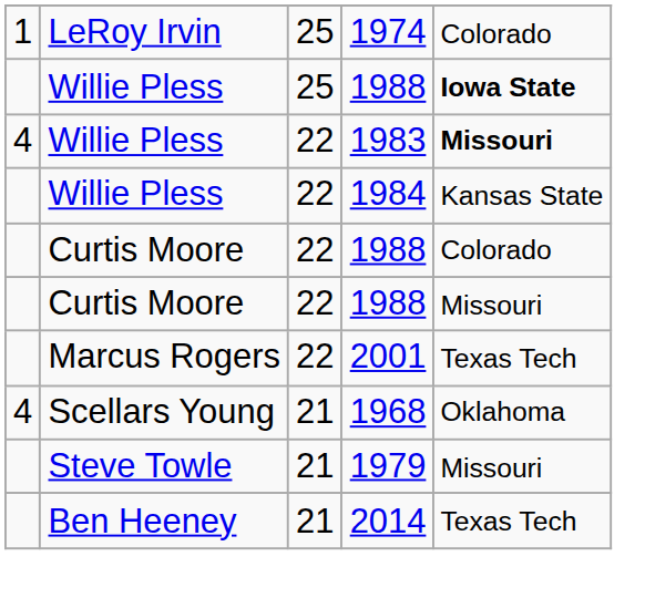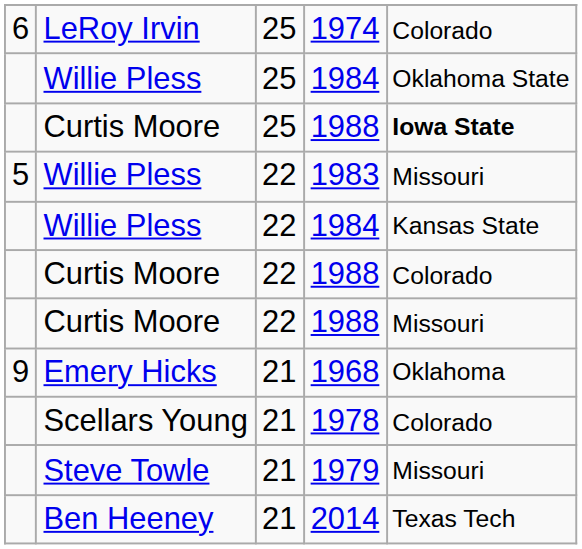1974 | column 1: 1 -> 6
+ row: Willie Pless | 25 | 1984 | Oklahoma State
25 / 1988 | column 2: Willie Pless -> Curtis Moore
1983 | column 1: 4 -> 5
1983 | column 5: bold -> normal
- row: Marcus Rogers | 22 | 2001 | Texas Tech
1968 | column 1: 4 -> 9
1968 | column 2: Scellars Young -> Emery Hicks
+ row: Scellars Young | 21 | 1978 | Colorado
